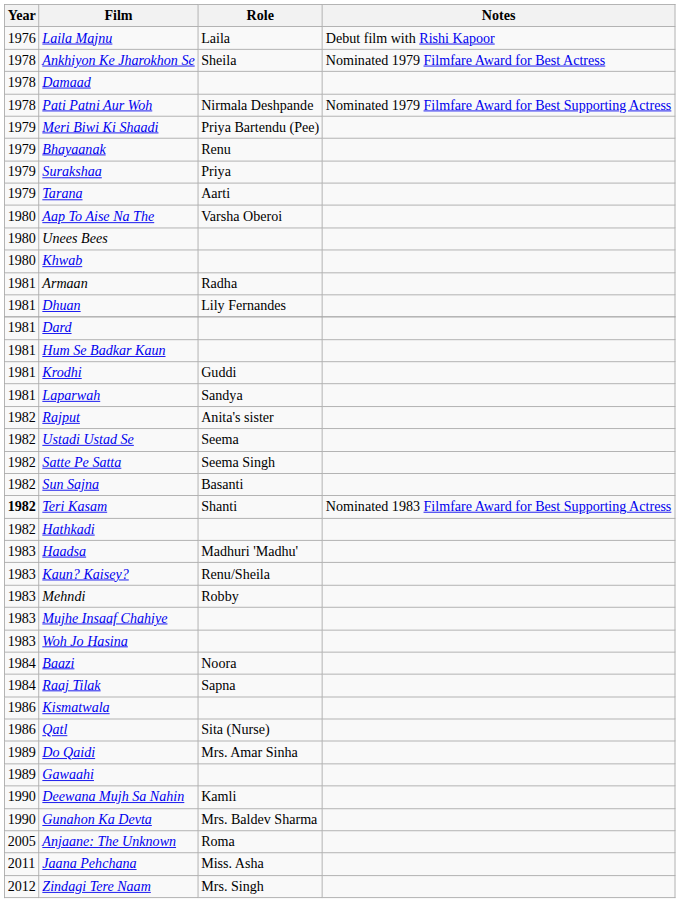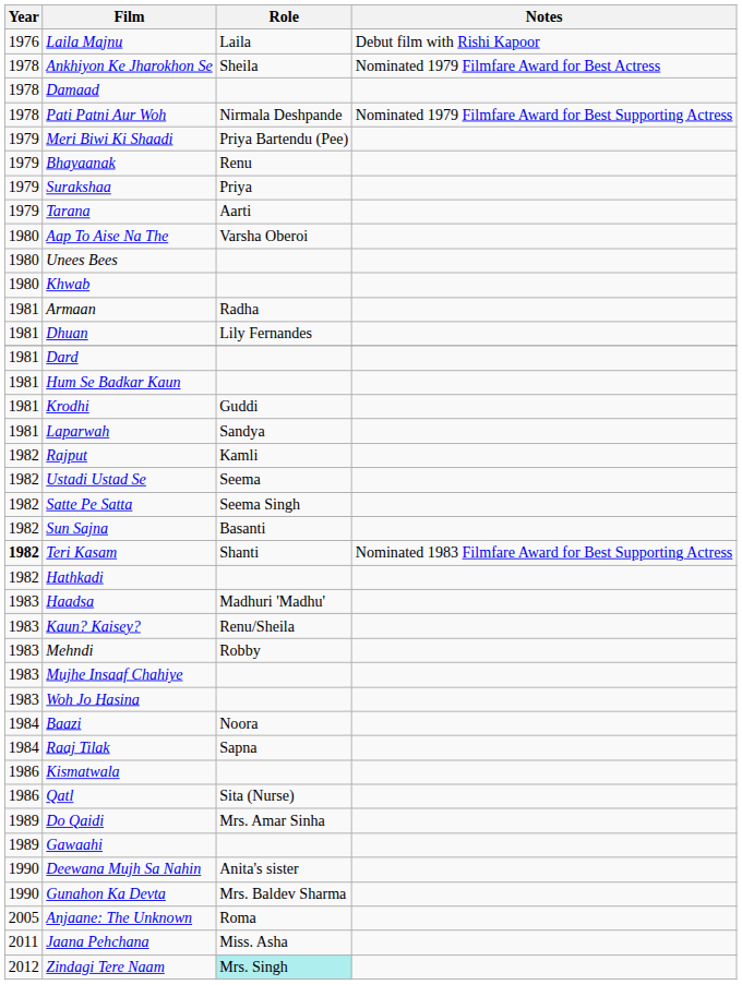Rajput | Role: Anita's sister -> Kamli
Deewana Mujh Sa Nahin | Role: Kamli -> Anita's sister
Zindagi Tere Naam | Role: no background -> paleturquoise background
